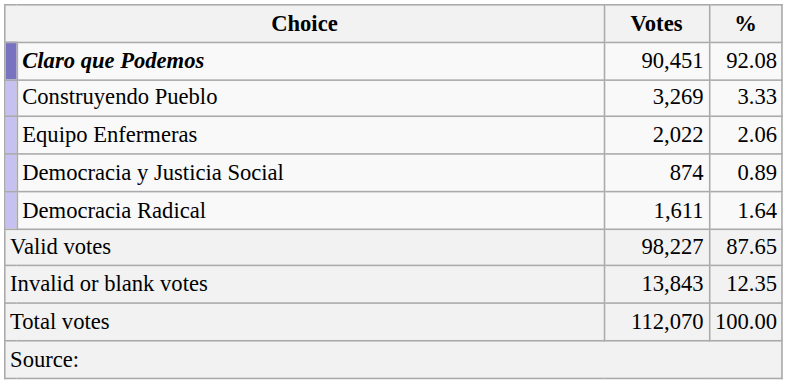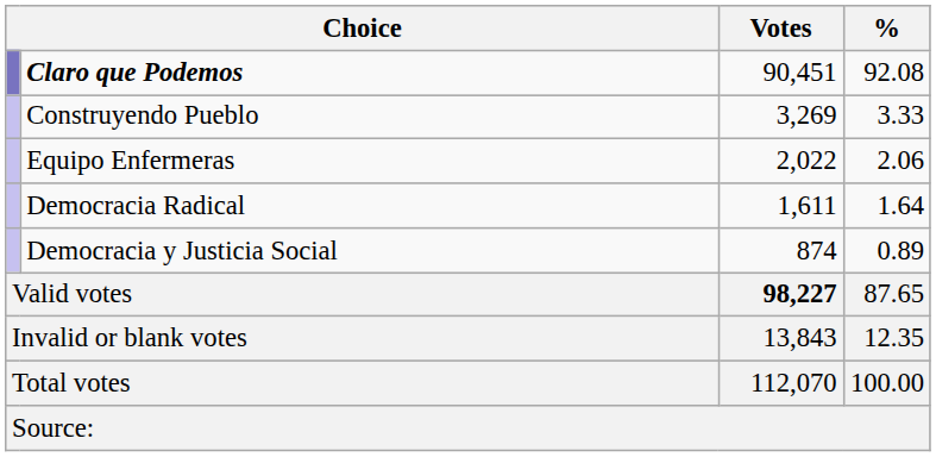rows swapped: Democracia Radical <-> Democracia y Justicia Social
Valid votes | Votes: normal -> bold
